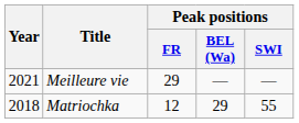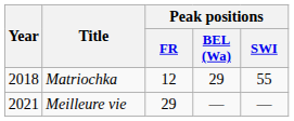rows swapped: Matriochka <-> Meilleure vie
